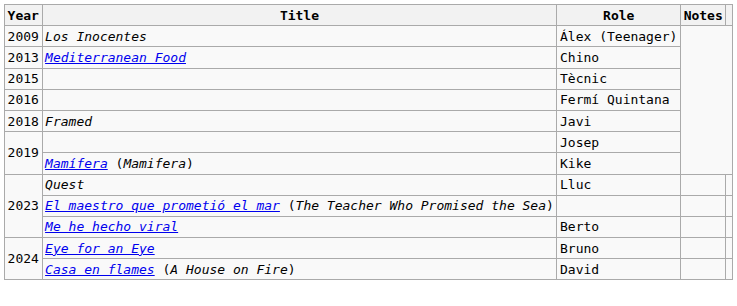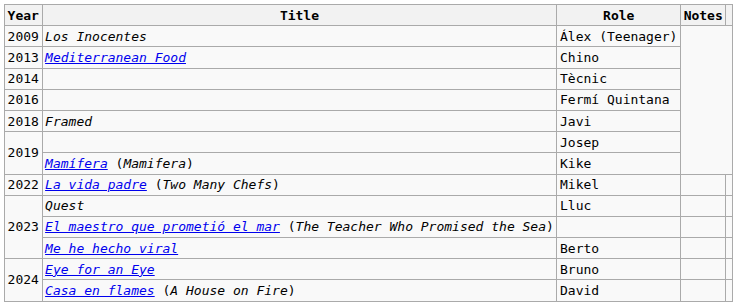Tècnic | Year: 2015 -> 2014
+ row: 2022 | La vida padre (Two Many Chefs) | Mikel
